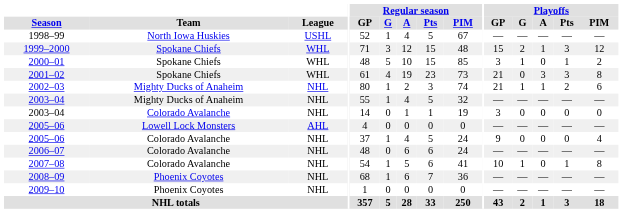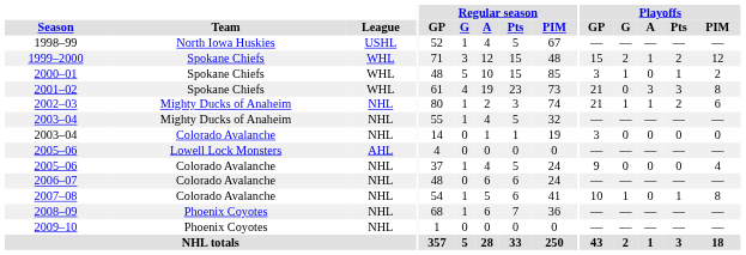1999–2000 | Playoffs / Pts: 3 -> 2
